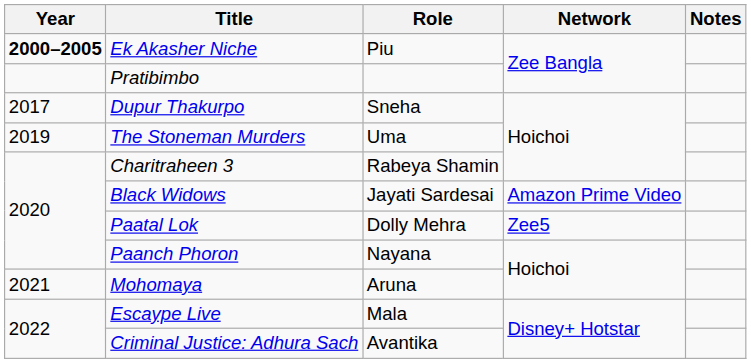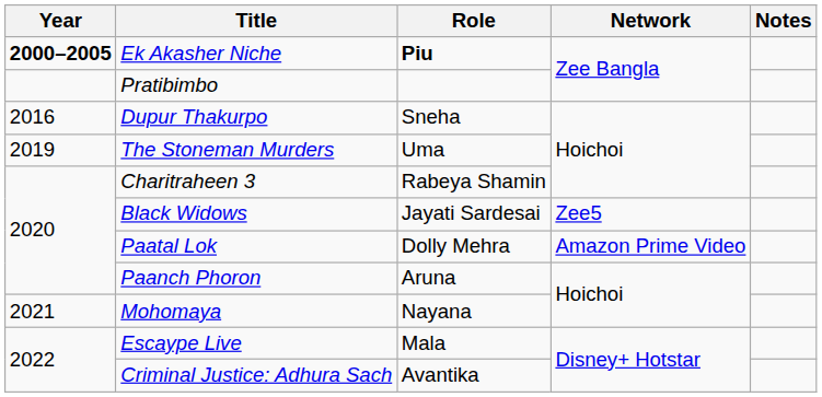Ek Akasher Niche | Role: normal -> bold
Dupur Thakurpo | Year: 2017 -> 2016
Black Widows | Network: Amazon Prime Video -> Zee5
Paatal Lok | Network: Zee5 -> Amazon Prime Video
Paanch Phoron | Role: Nayana -> Aruna
Mohomaya | Role: Aruna -> Nayana
